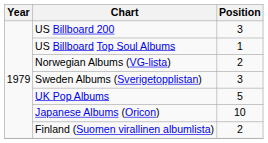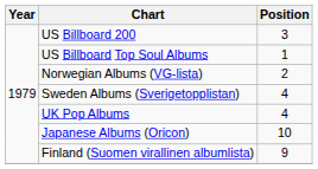Sweden Albums (Sverigetopplistan) | Position: 3 -> 4
UK Pop Albums | Position: 5 -> 4
Finland (Suomen virallinen albumlista) | Position: 2 -> 9
